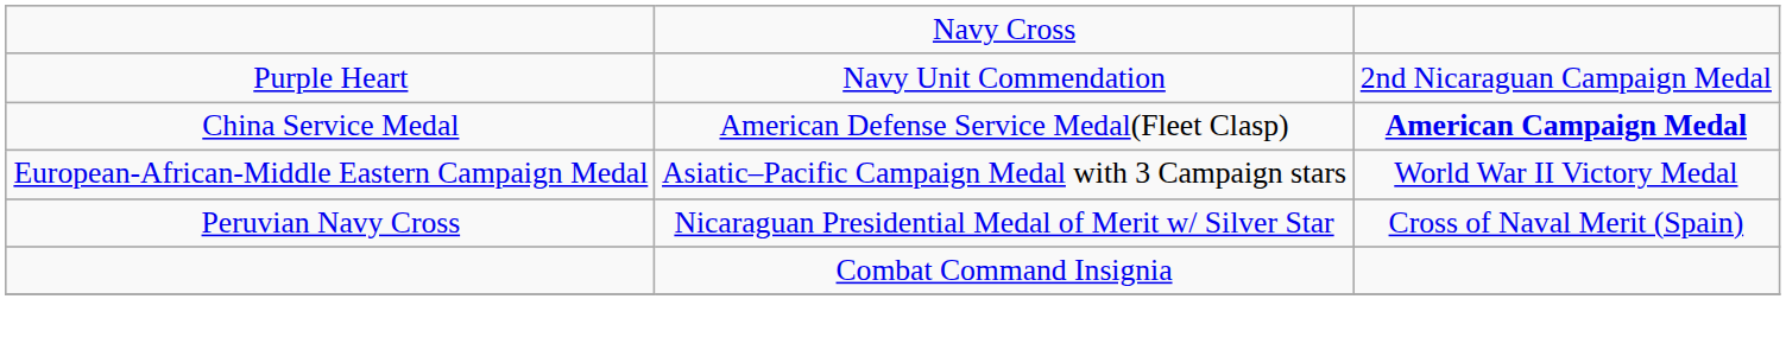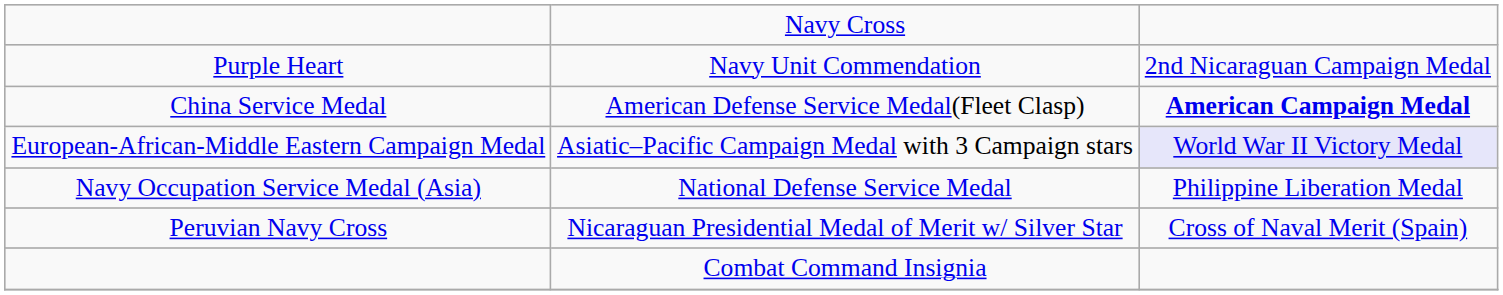European-African-Middle Eastern Campaign Medal | column 3: no background -> lavender background
+ row: Navy Occupation Service Medal (Asia) | National Defense Service Medal | Philippine Liberation Medal
